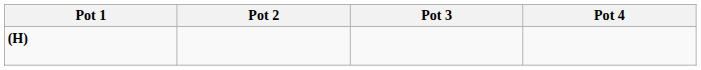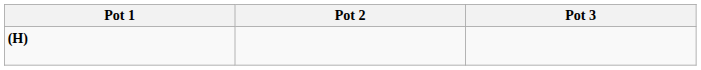- column: Pot 4
